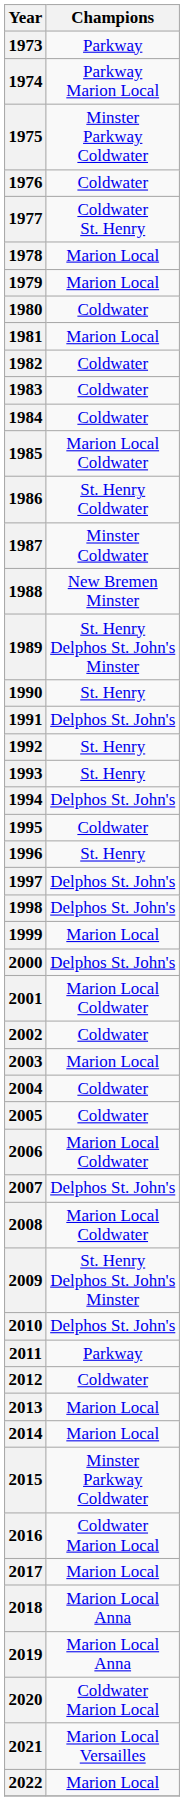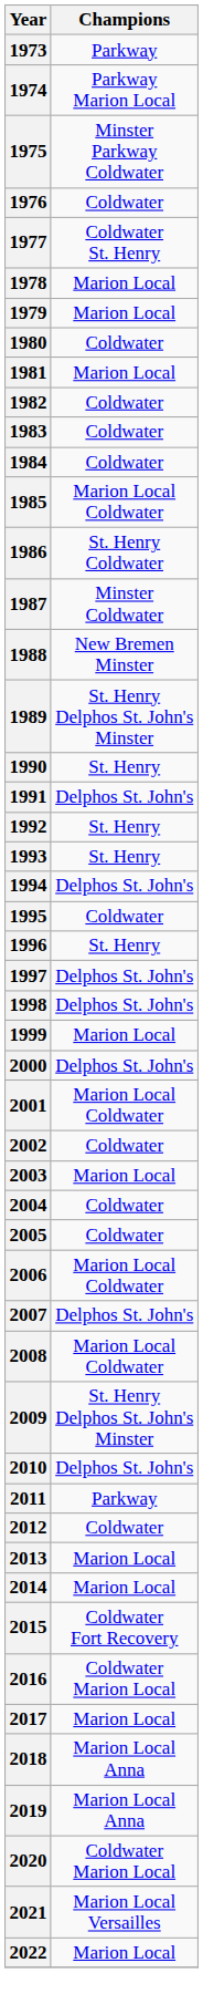2015 | column 2: Minster Parkway Coldwater -> Coldwater Fort Recovery
